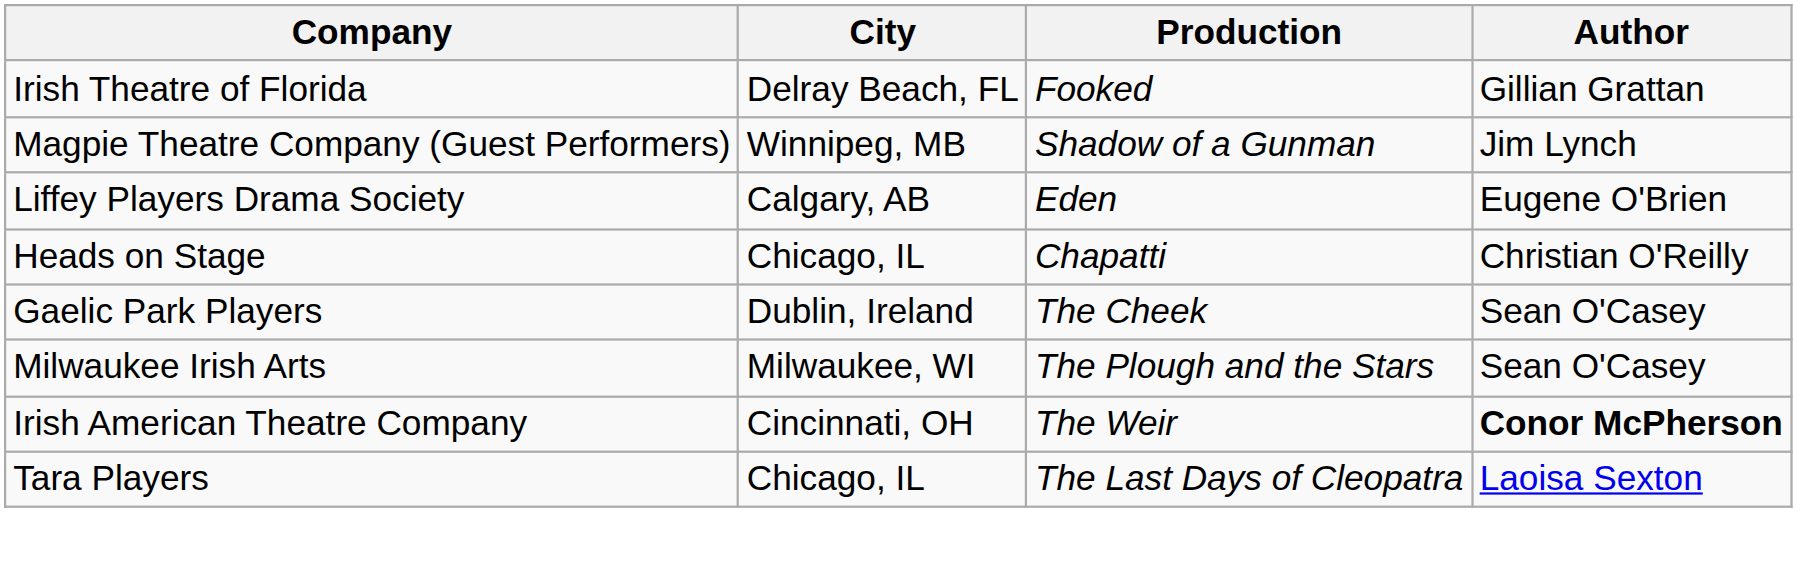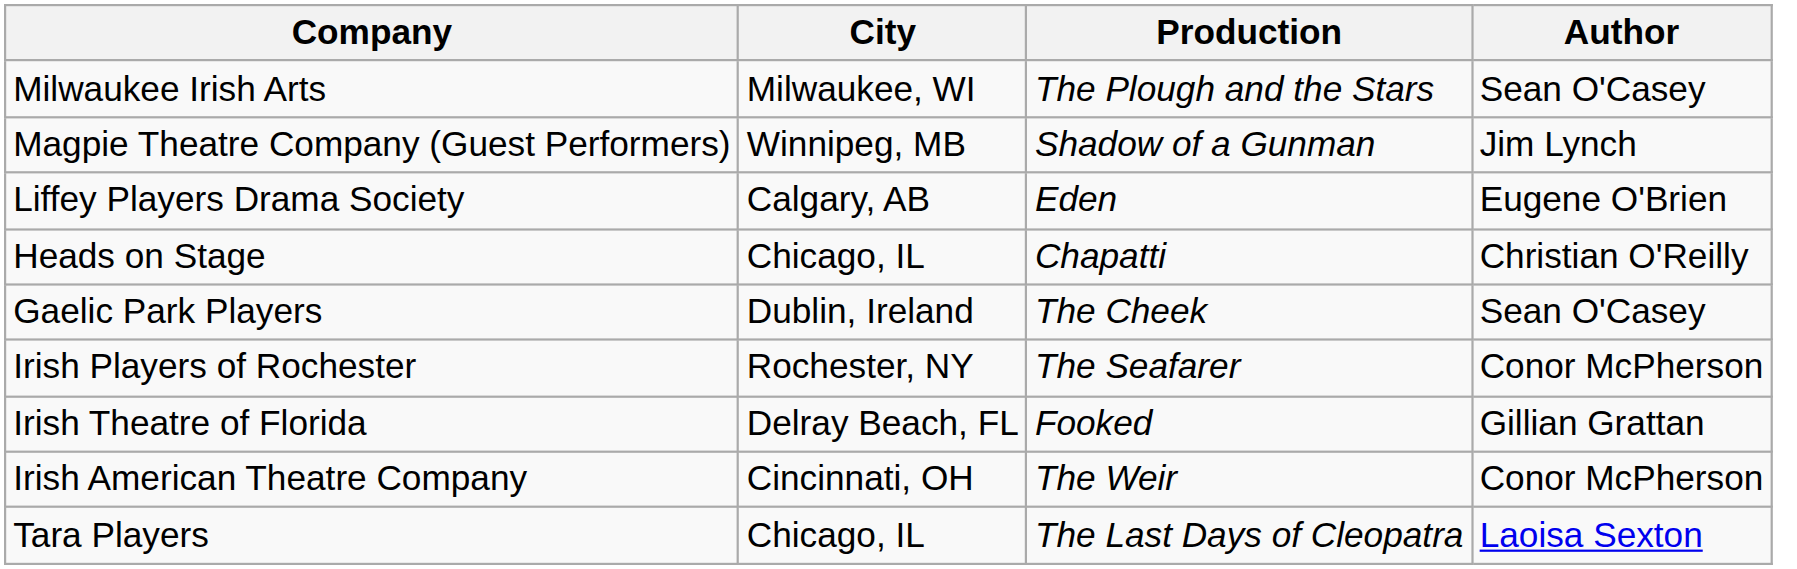rows swapped: Milwaukee Irish Arts <-> Irish Theatre of Florida
+ row: Irish Players of Rochester | Rochester, NY | The Seafarer | Conor McPherson
Irish American Theatre Company | Author: bold -> normal
